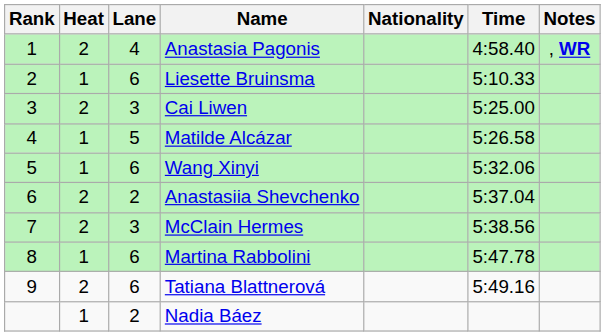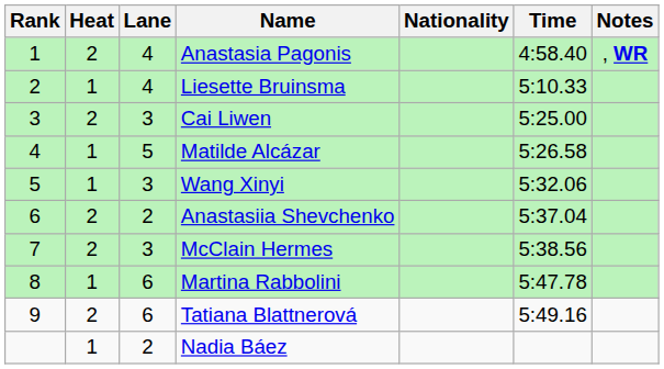Liesette Bruinsma | Lane: 6 -> 4
Wang Xinyi | Lane: 6 -> 3
